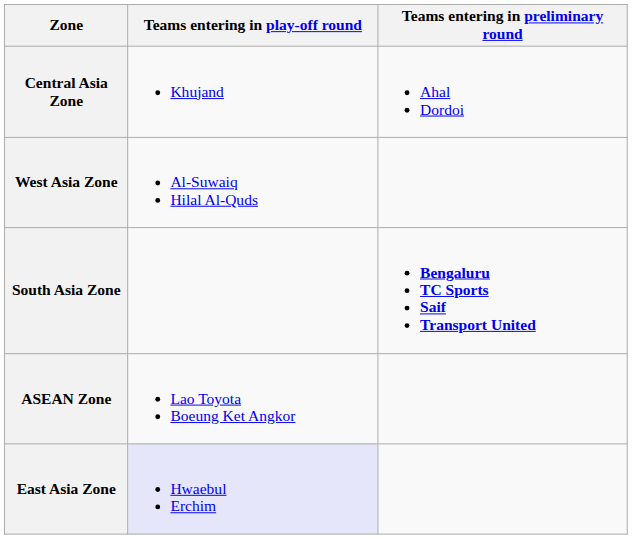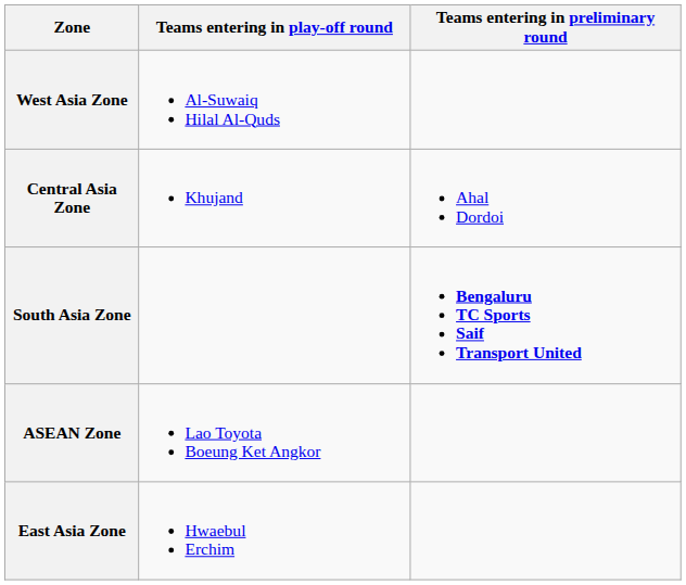rows swapped: West Asia Zone <-> Central Asia Zone
East Asia Zone | Teams entering in play-off round: lavender background -> no background
